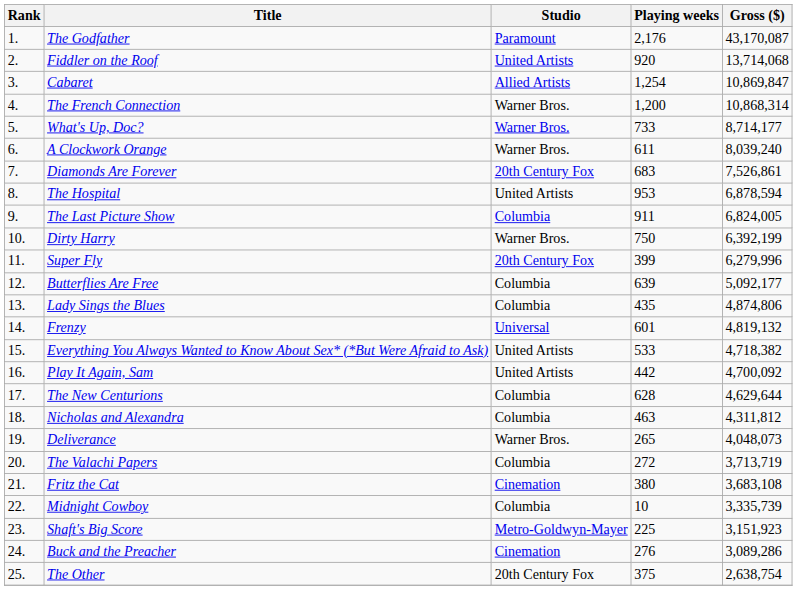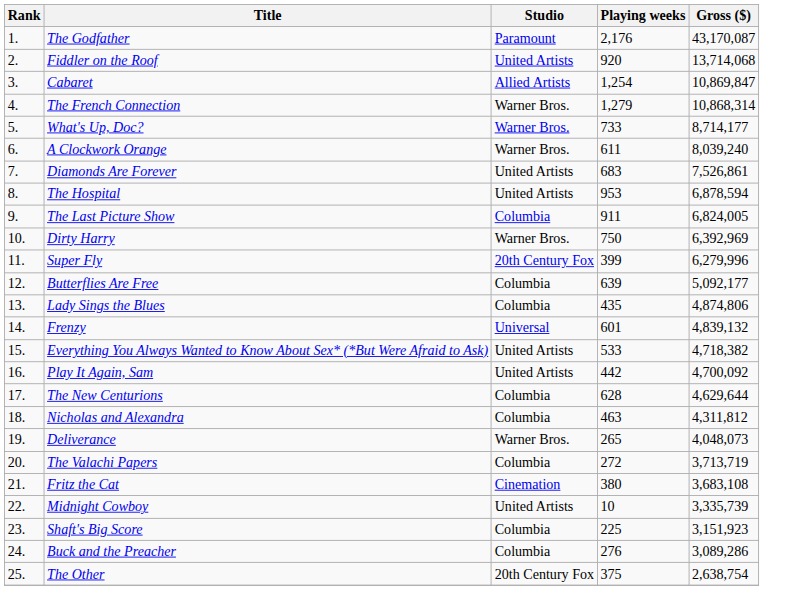The French Connection | Playing weeks: 1,200 -> 1,279
Diamonds Are Forever | Studio: 20th Century Fox -> United Artists
Dirty Harry | Gross ($): 6,392,199 -> 6,392,969
Frenzy | Gross ($): 4,819,132 -> 4,839,132
Midnight Cowboy | Studio: Columbia -> United Artists
Shaft's Big Score | Studio: Metro-Goldwyn-Mayer -> Columbia
Buck and the Preacher | Studio: Cinemation -> Columbia
